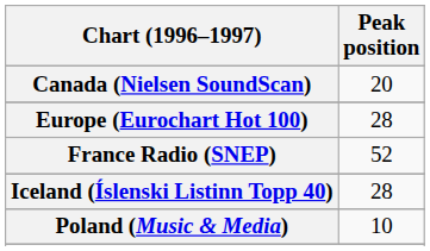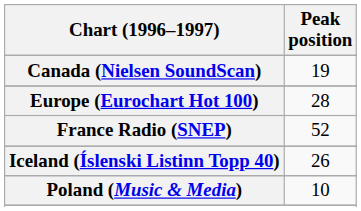Canada (Nielsen SoundScan) | Peak position: 20 -> 19
Iceland (Íslenski Listinn Topp 40) | Peak position: 28 -> 26
